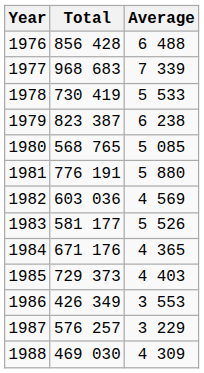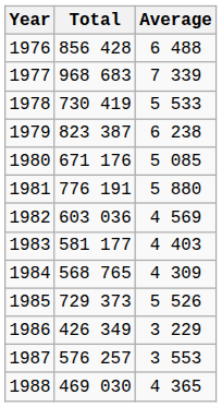1980 | Total: 568 765 -> 671 176
1983 | Average: 5 526 -> 4 403
1984 | Total: 671 176 -> 568 765
1984 | Average: 4 365 -> 4 309
1985 | Average: 4 403 -> 5 526
1986 | Average: 3 553 -> 3 229
1987 | Average: 3 229 -> 3 553
1988 | Average: 4 309 -> 4 365
